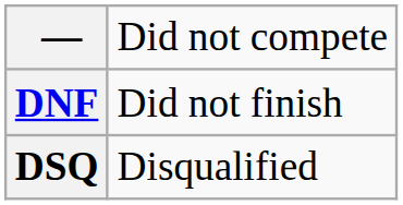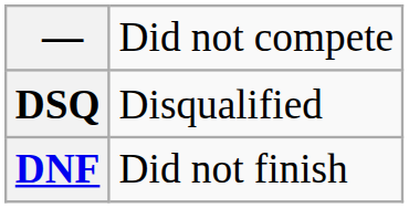rows swapped: DNF <-> DSQ
